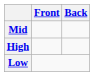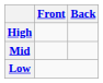rows swapped: High <-> Mid
